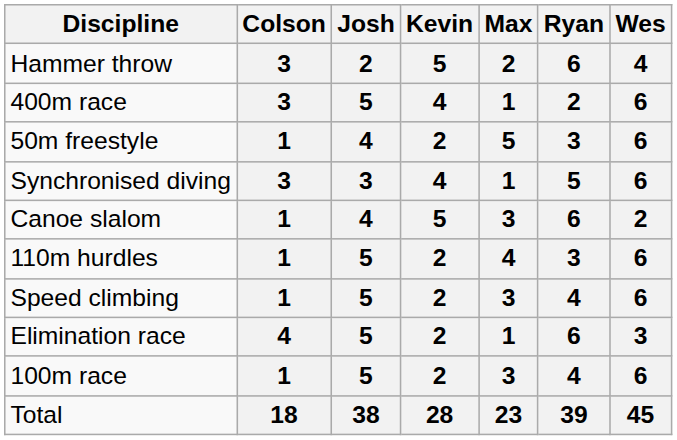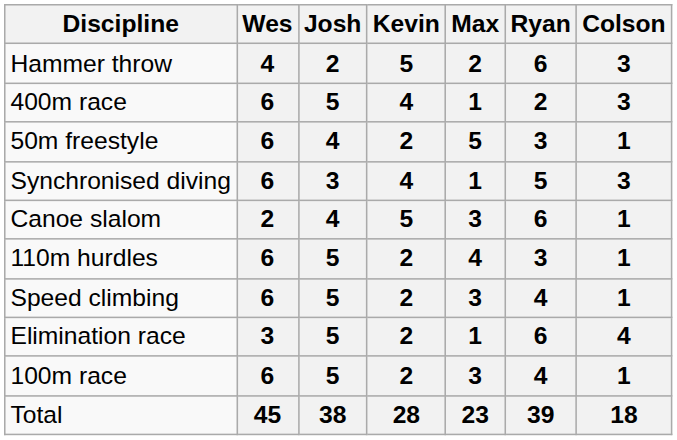columns swapped: Colson <-> Wes
